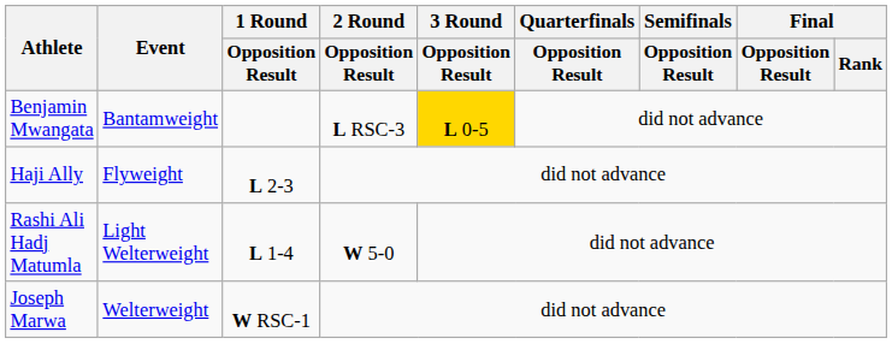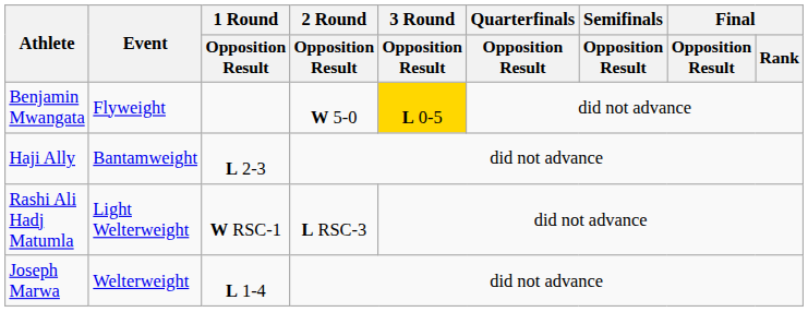Benjamin Mwangata | Event: Bantamweight -> Flyweight
Benjamin Mwangata | 2 Round / Opposition Result: L RSC-3 -> W 5-0
Haji Ally | Event: Flyweight -> Bantamweight
Rashi Ali Hadj Matumla | 1 Round / Opposition Result: L 1-4 -> W RSC-1
Rashi Ali Hadj Matumla | 2 Round / Opposition Result: W 5-0 -> L RSC-3
Joseph Marwa | 1 Round / Opposition Result: W RSC-1 -> L 1-4
